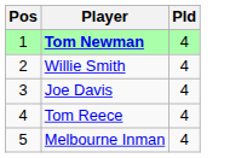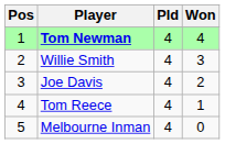+ column: Won | 4 | 3 | 2 | 1 | 0
